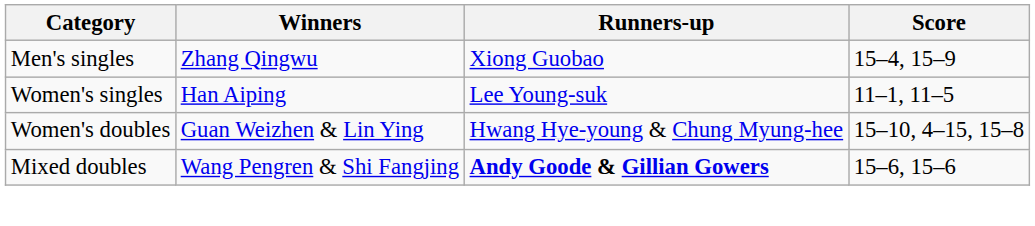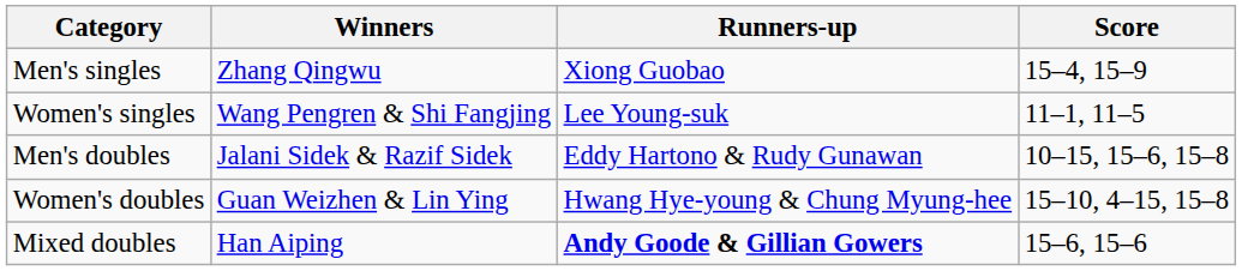Women's singles | Winners: Han Aiping -> Wang Pengren & Shi Fangjing
+ row: Men's doubles | Jalani Sidek & Razif Sidek | Eddy Hartono & Rudy Gunawan | 10–15, 15–6, 15–8
Mixed doubles | Winners: Wang Pengren & Shi Fangjing -> Han Aiping
